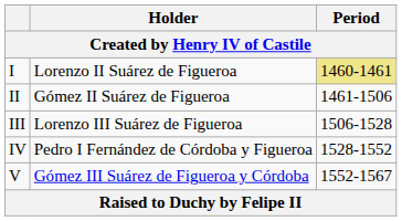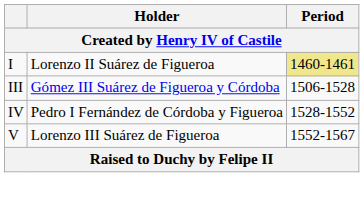- row: II | Gómez II Suárez de Figueroa | 1461-1506
III | Holder: Lorenzo III Suárez de Figueroa -> Gómez III Suárez de Figueroa y Córdoba
V | Holder: Gómez III Suárez de Figueroa y Córdoba -> Lorenzo III Suárez de Figueroa
